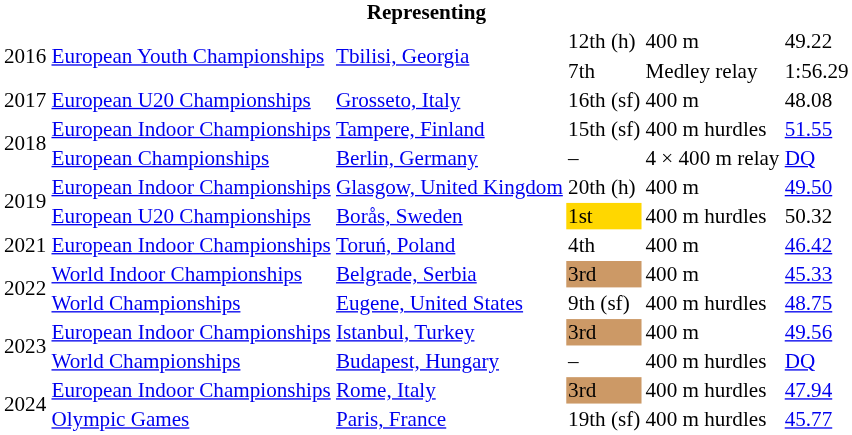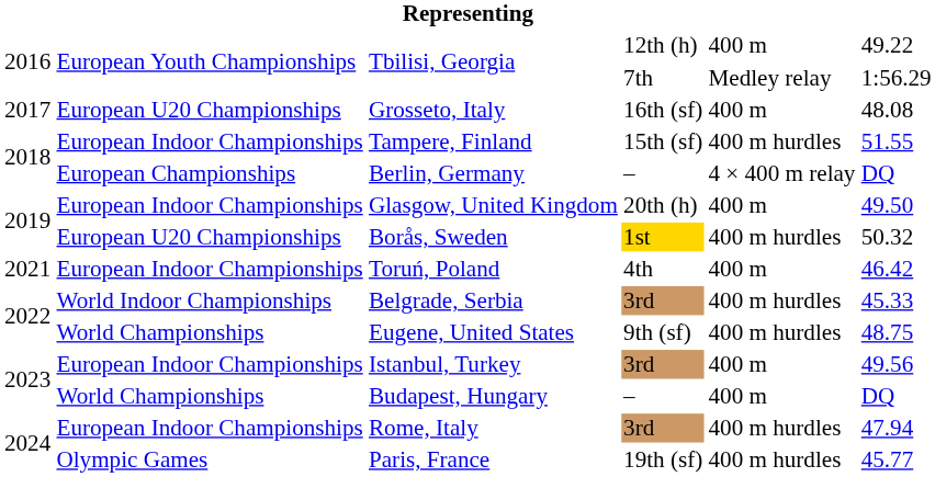Belgrade, Serbia | column 5: 400 m -> 400 m hurdles
Budapest, Hungary | column 5: 400 m hurdles -> 400 m
